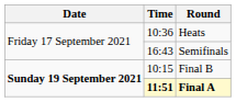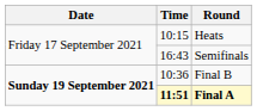Heats | Time: 10:36 -> 10:15
Final B | Time: 10:15 -> 10:36
